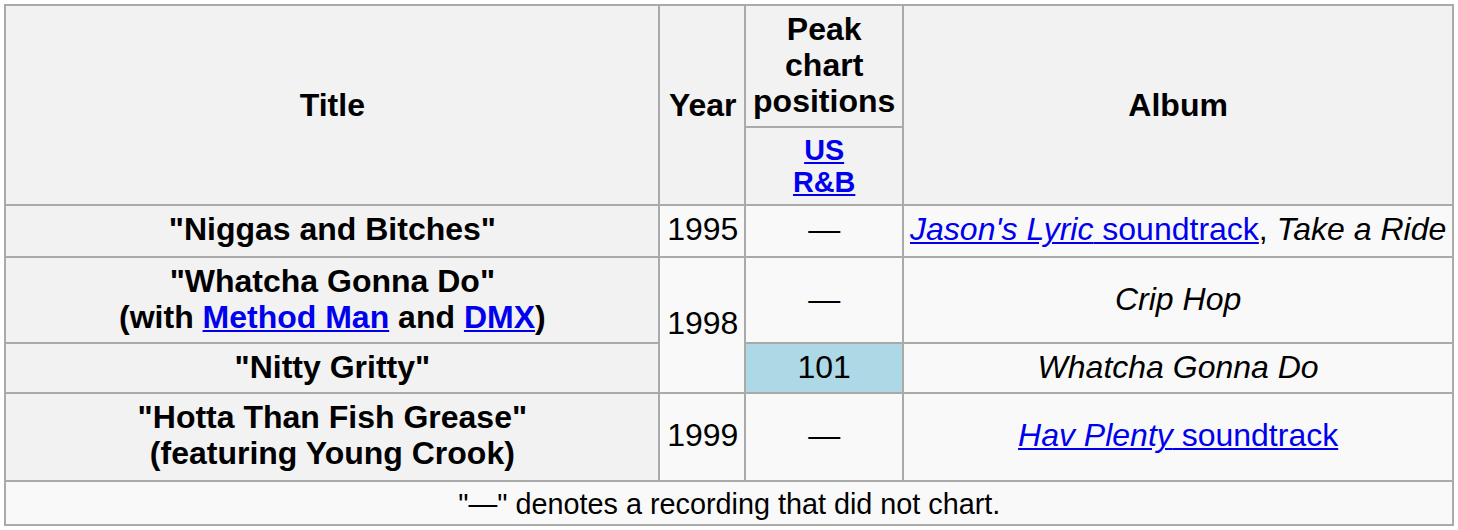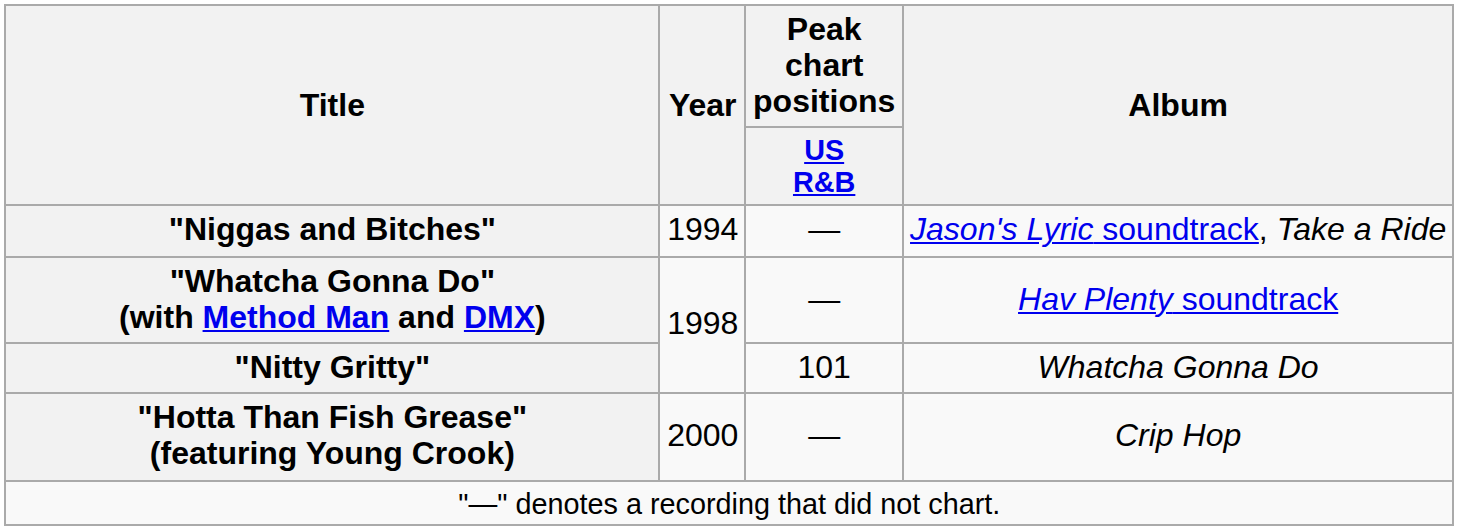"Niggas and Bitches" | Year: 1995 -> 1994
"Whatcha Gonna Do" (with Method Man and DMX) | Album: Crip Hop -> Hav Plenty soundtrack
"Nitty Gritty" | Peak chart positions / US R&B: lightblue background -> no background
"Hotta Than Fish Grease" (featuring Young Crook) | Year: 1999 -> 2000
"Hotta Than Fish Grease" (featuring Young Crook) | Album: Hav Plenty soundtrack -> Crip Hop
